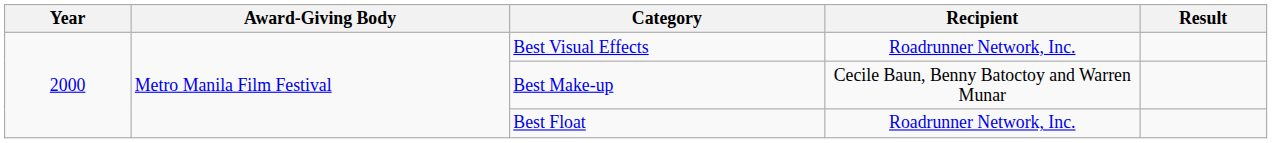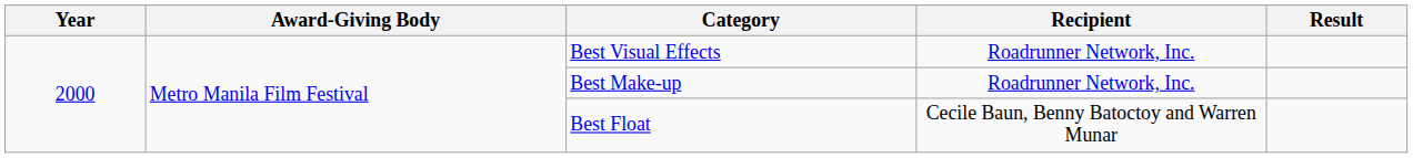Best Make-up | Recipient: Cecile Baun, Benny Batoctoy and Warren Munar -> Roadrunner Network, Inc.
Best Float | Recipient: Roadrunner Network, Inc. -> Cecile Baun, Benny Batoctoy and Warren Munar
